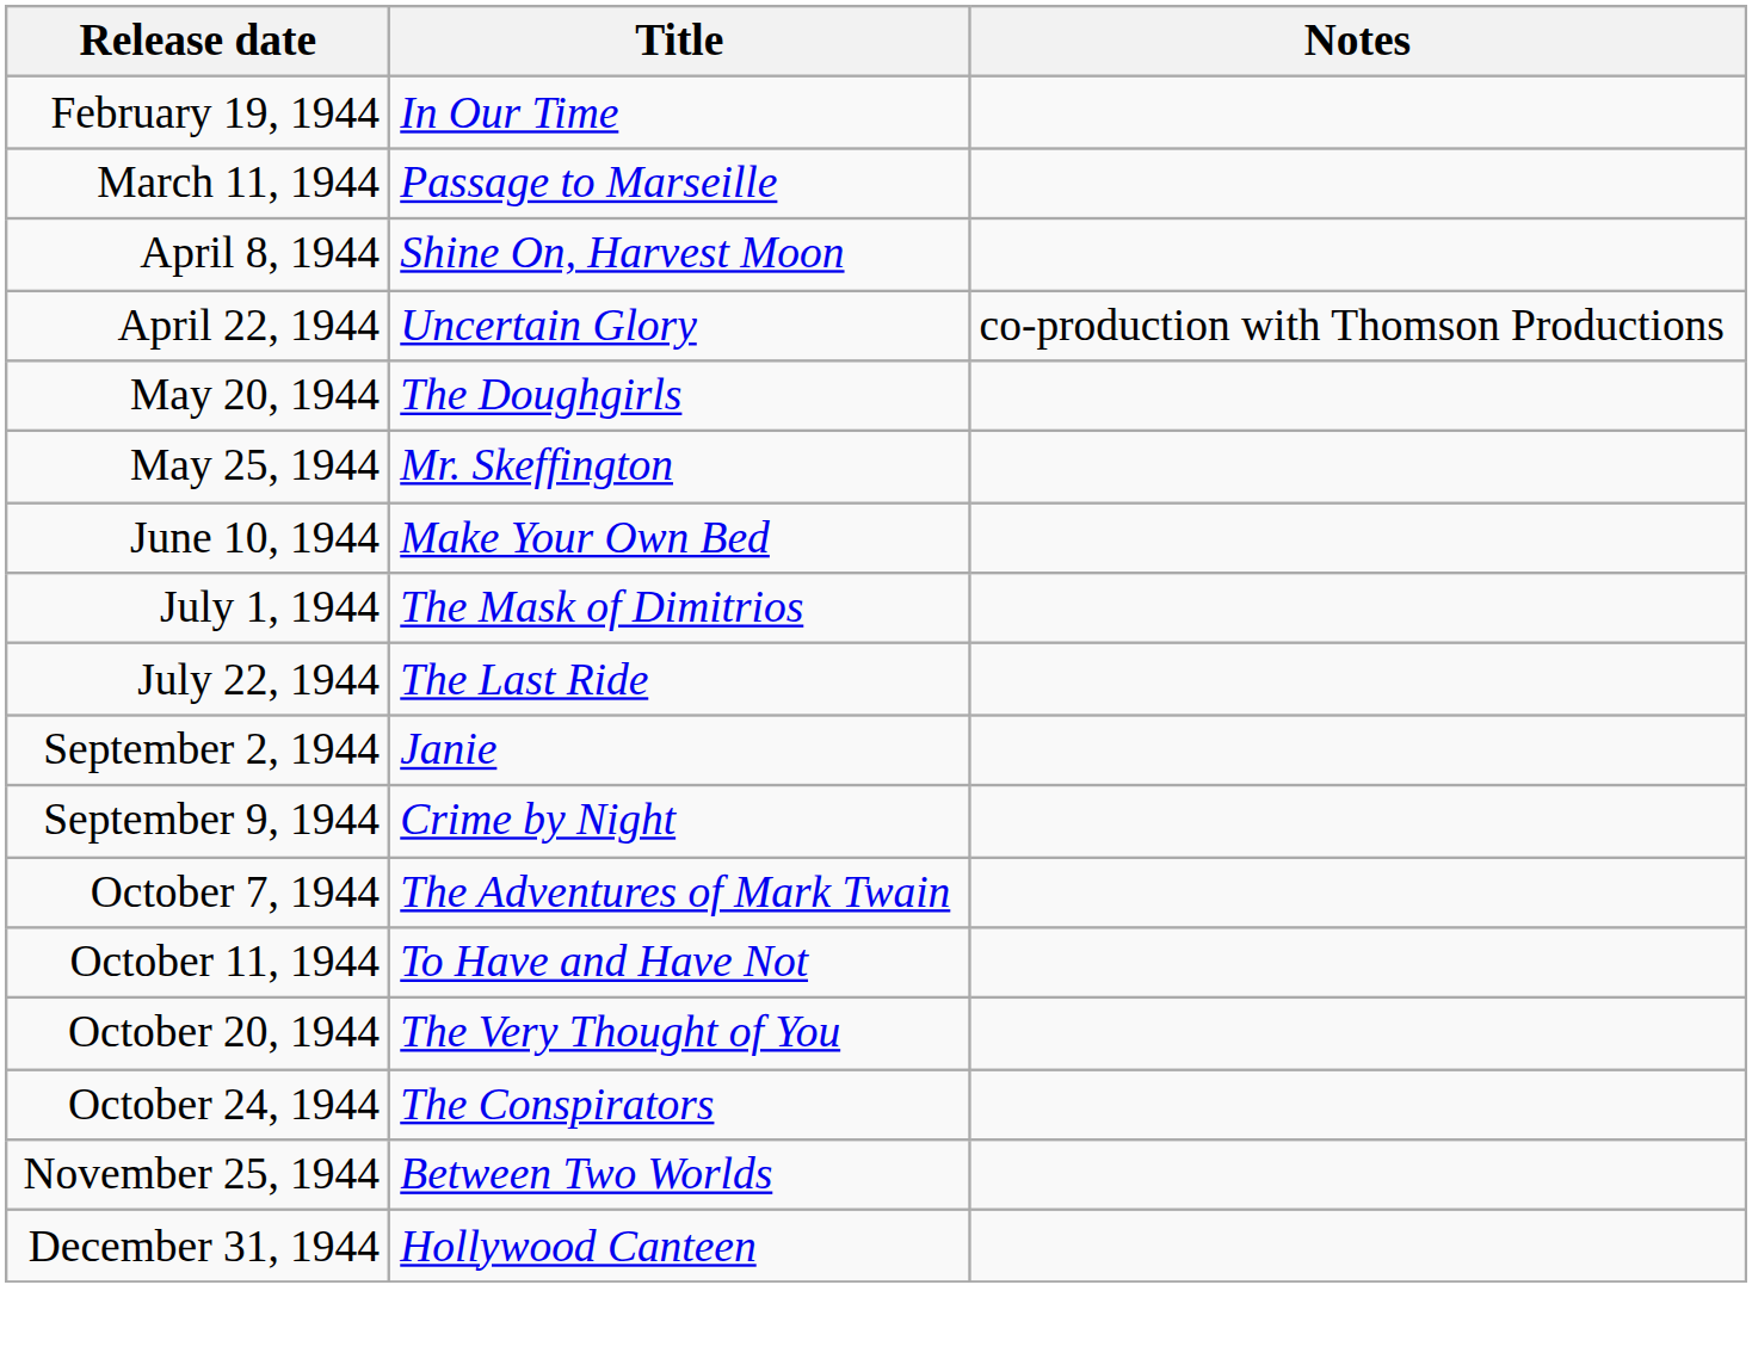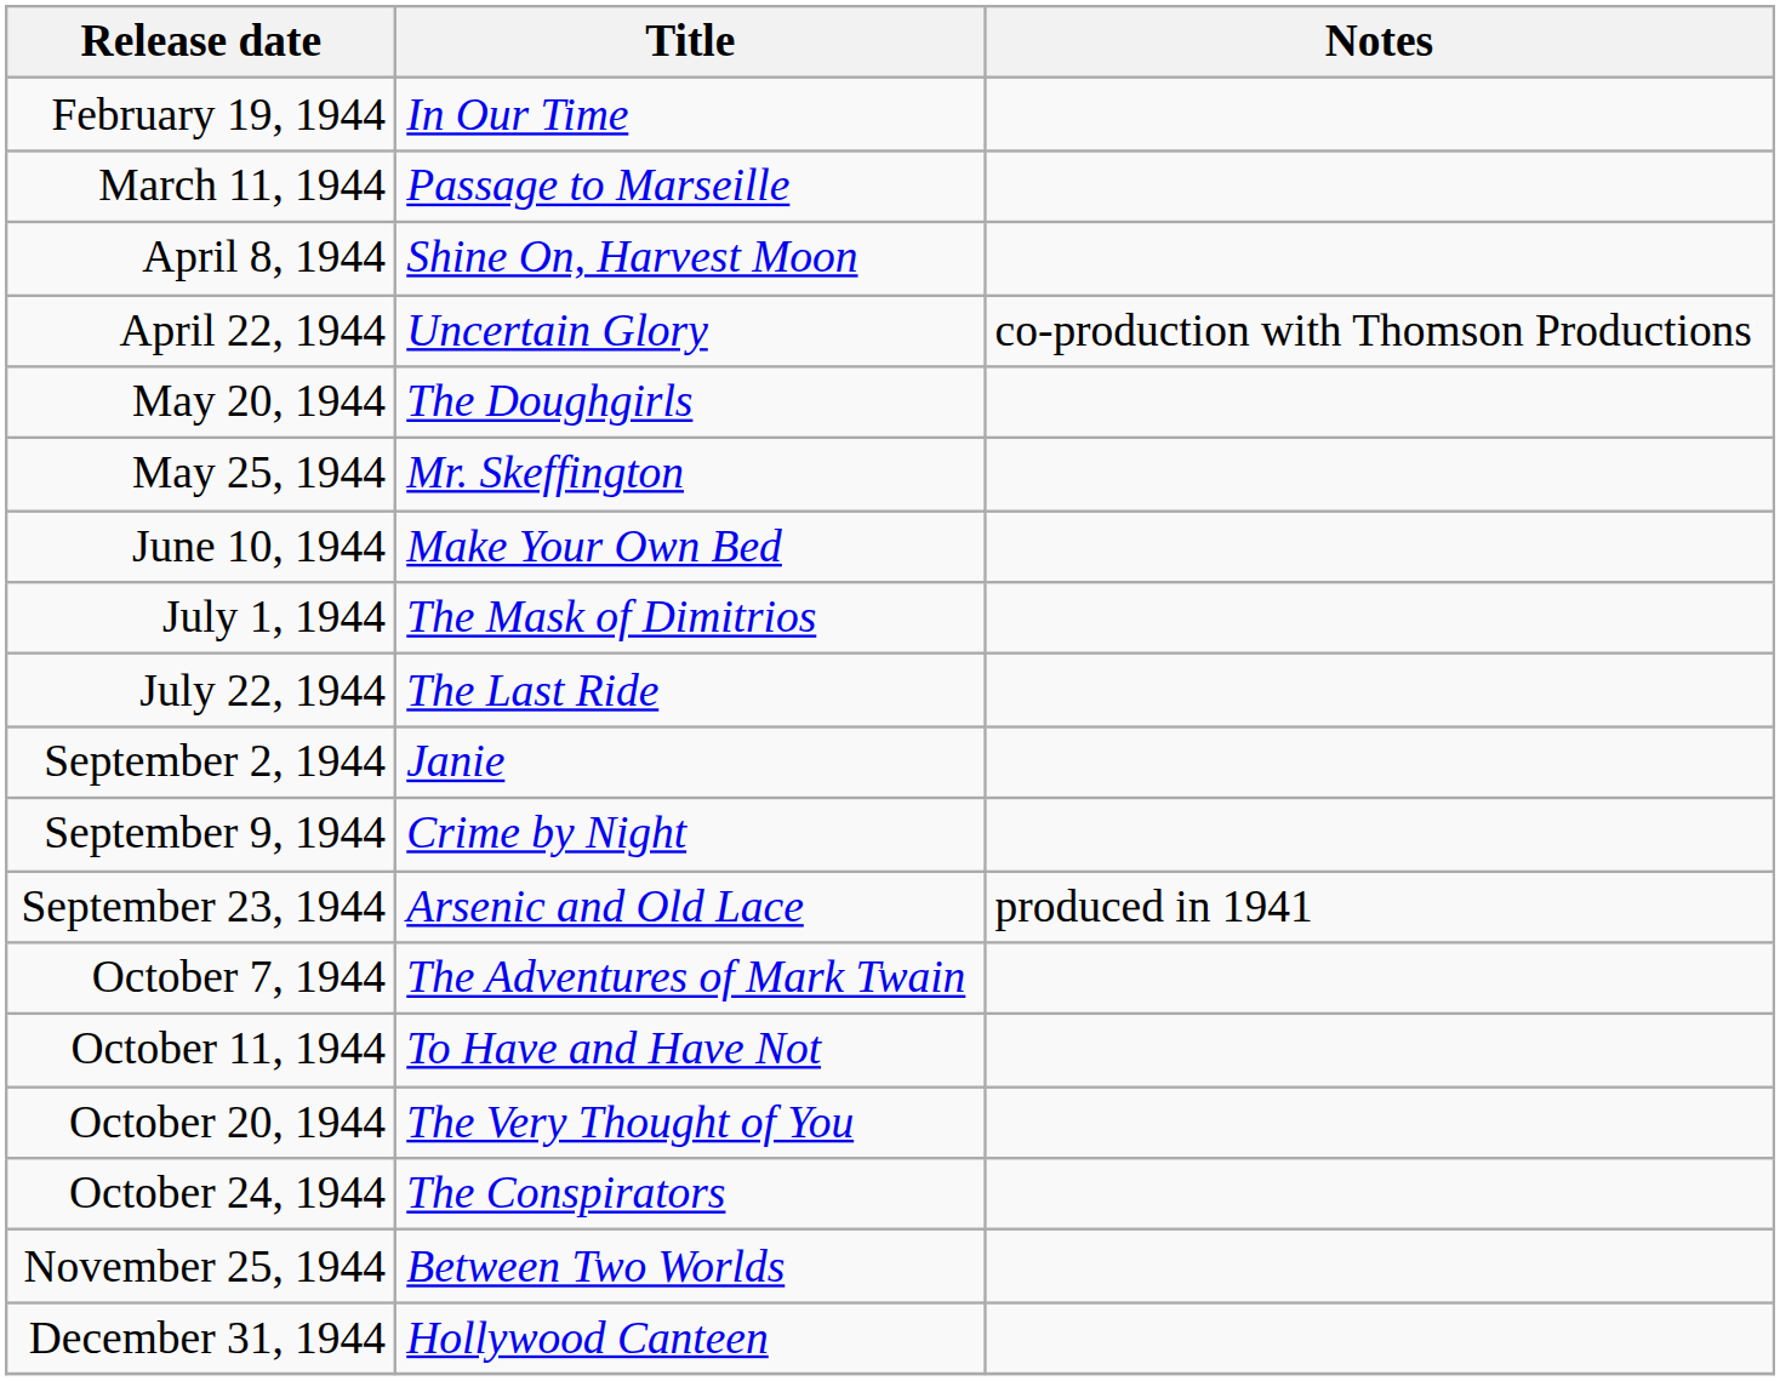+ row: September 23, 1944 | Arsenic and Old Lace | produced in 1941
